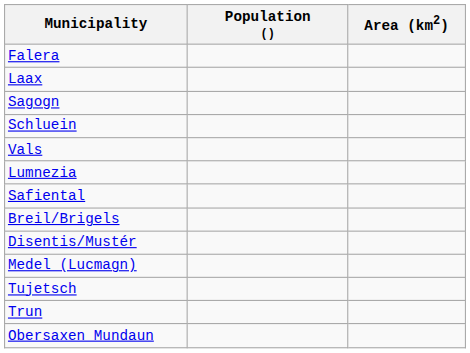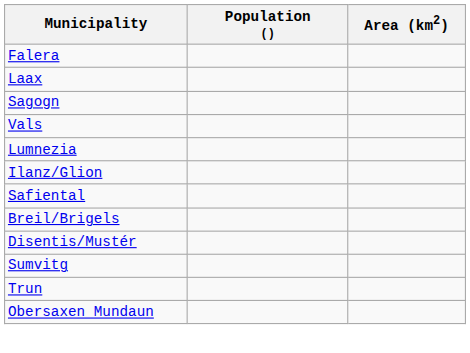- row: Schluein
+ row: Ilanz/Glion
- row: Medel (Lucmagn)
+ row: Sumvitg
- row: Tujetsch
